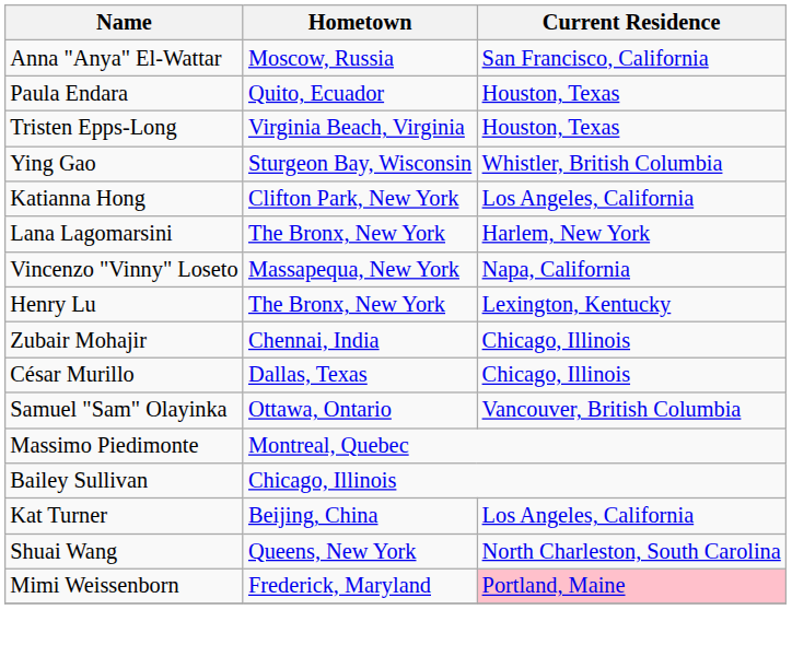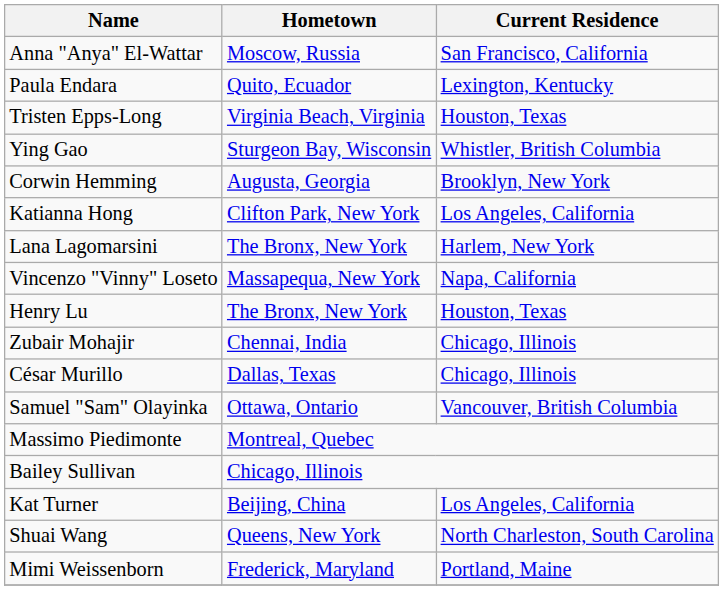Paula Endara | Current Residence: Houston, Texas -> Lexington, Kentucky
+ row: Corwin Hemming | Augusta, Georgia | Brooklyn, New York
Henry Lu | Current Residence: Lexington, Kentucky -> Houston, Texas
Mimi Weissenborn | Current Residence: pink background -> no background
